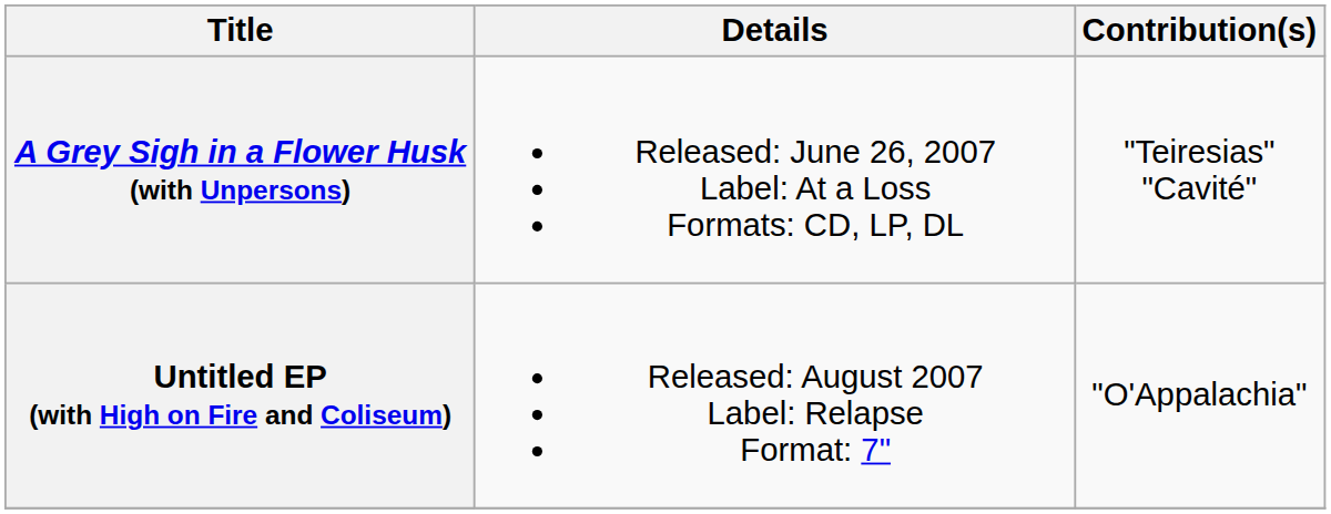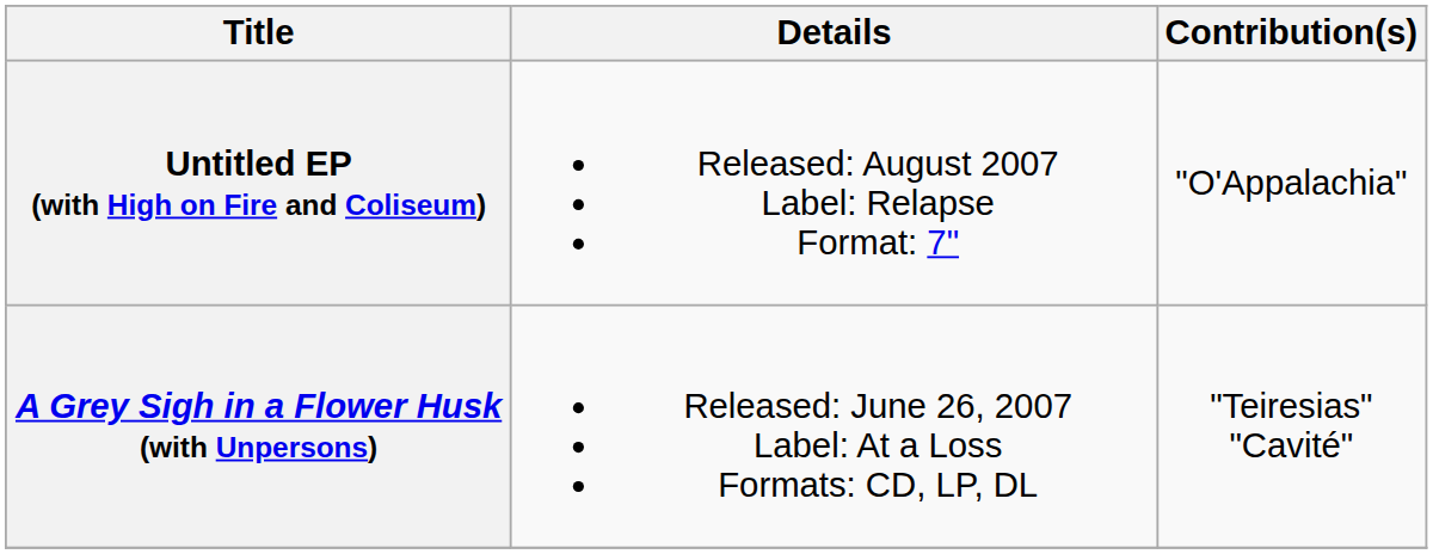rows swapped: A Grey Sigh in a Flower Husk (with Unpersons) <-> Untitled EP (with High on Fire and Coliseum)
